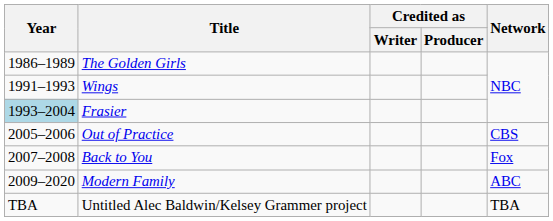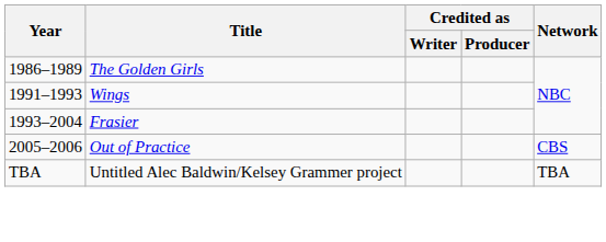Frasier | Year: lightblue background -> no background
- row: 2007–2008 | Back to You | Fox
- row: 2009–2020 | Modern Family | ABC
